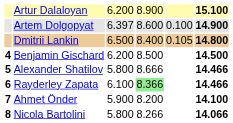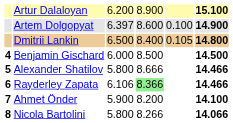Benjamin Gischard | column 3: 6.200 -> 6.000
Rayderley Zapata | column 3: 6.100 -> 6.106
